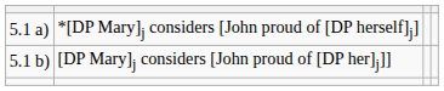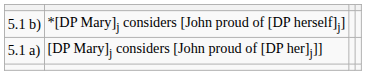*[DP Mary]j considers [John proud of [DP herself]j] | column 1: 5.1 a) -> 5.1 b)
[DP Mary]j considers [John proud of [DP her]j]] | column 1: 5.1 b) -> 5.1 a)
